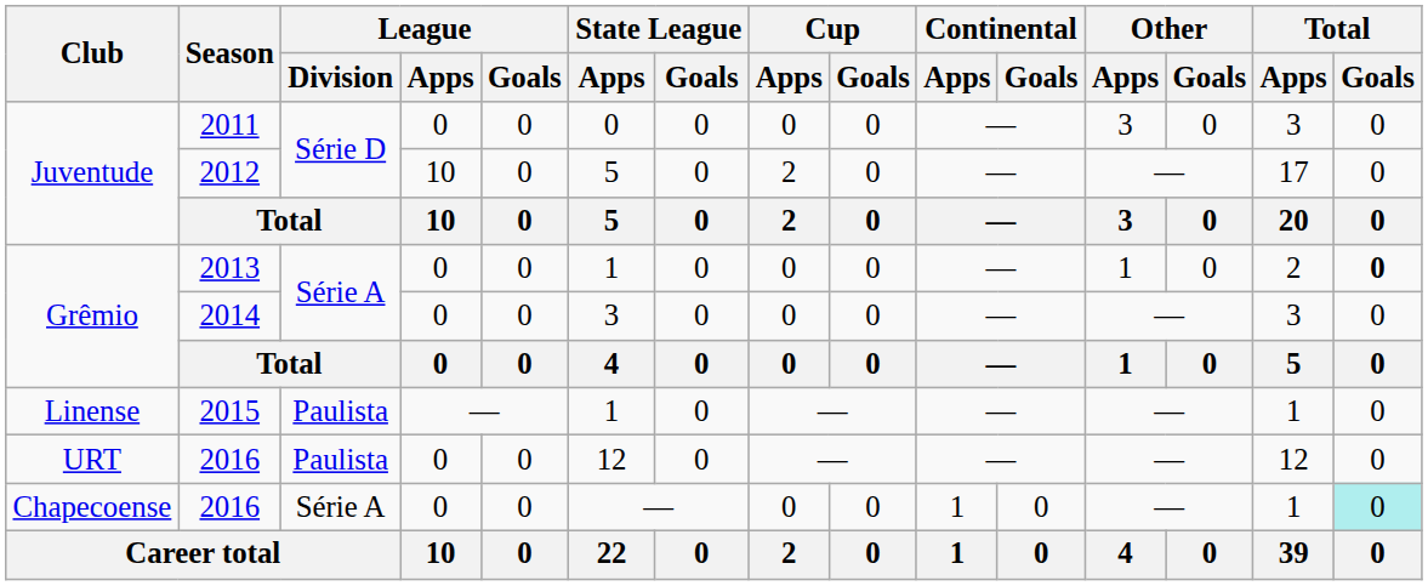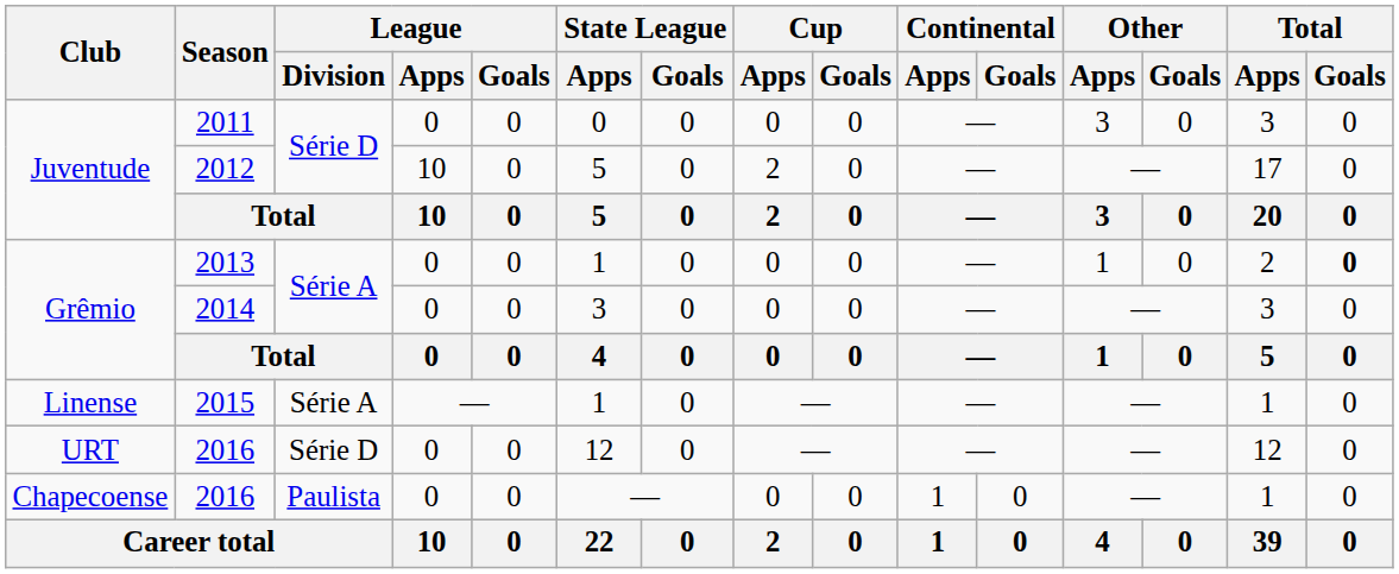2015 | League / Division: Paulista -> Série A
URT / 2016 | League / Division: Paulista -> Série D
Chapecoense / 2016 | League / Division: Série A -> Paulista
Chapecoense / 2016 | Total / Goals: paleturquoise background -> no background
